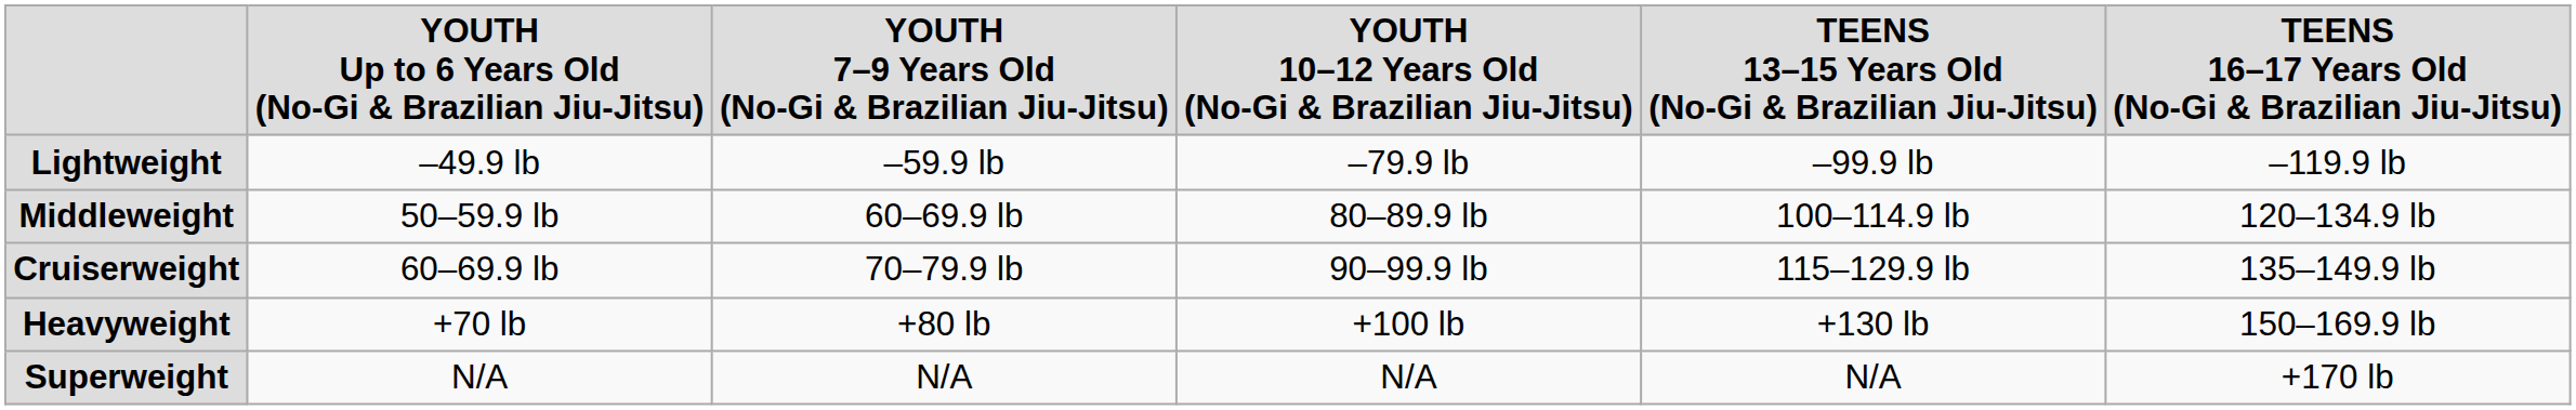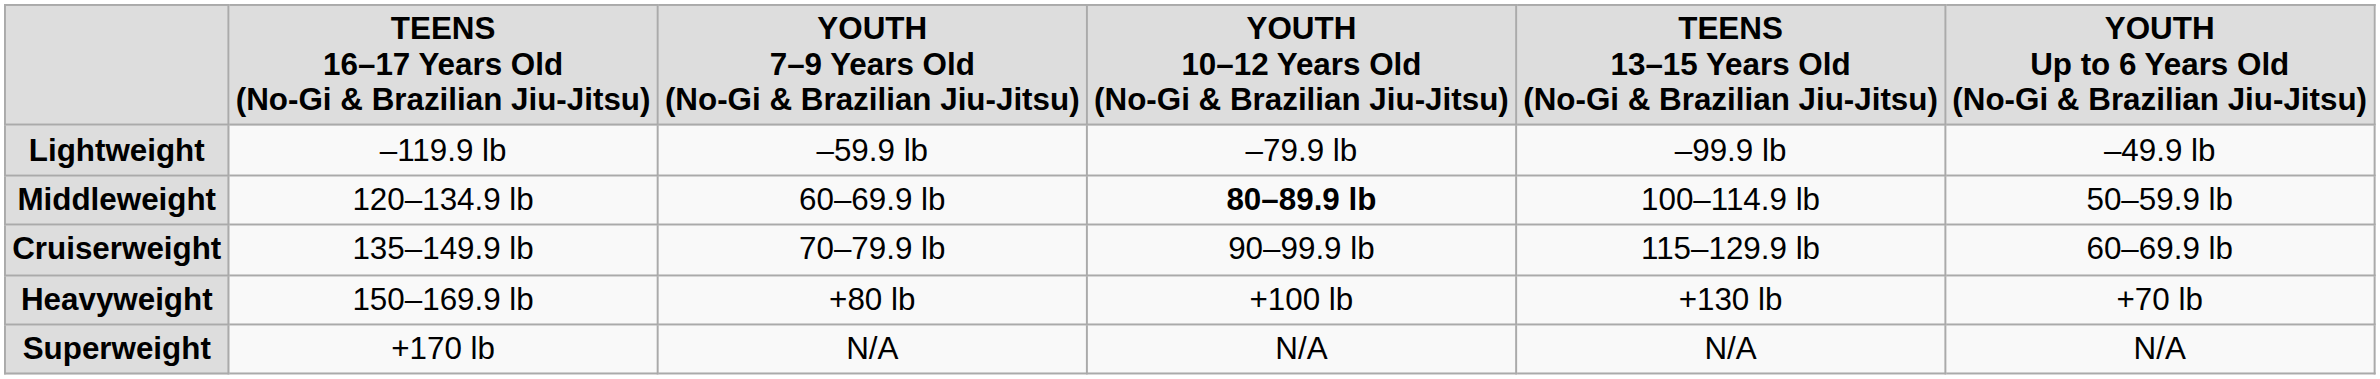columns swapped: YOUTH Up to 6 Years Old (No-Gi & Brazilian Jiu-Jitsu) <-> TEENS 16–17 Years Old (No-Gi & Brazilian Jiu-Jitsu)
Middleweight | YOUTH 10–12 Years Old (No-Gi & Brazilian Jiu-Jitsu): normal -> bold
